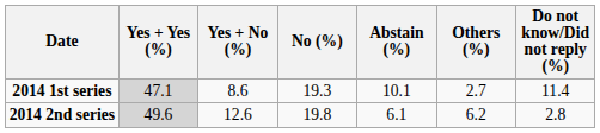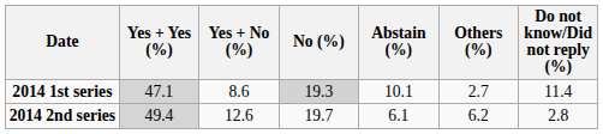2014 1st series | No (%): no background -> lightgrey background
2014 2nd series | Yes + Yes (%): 49.6 -> 49.4
2014 2nd series | No (%): 19.8 -> 19.7
